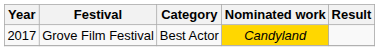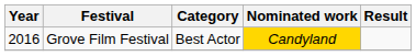Grove Film Festival | Year: 2017 -> 2016
